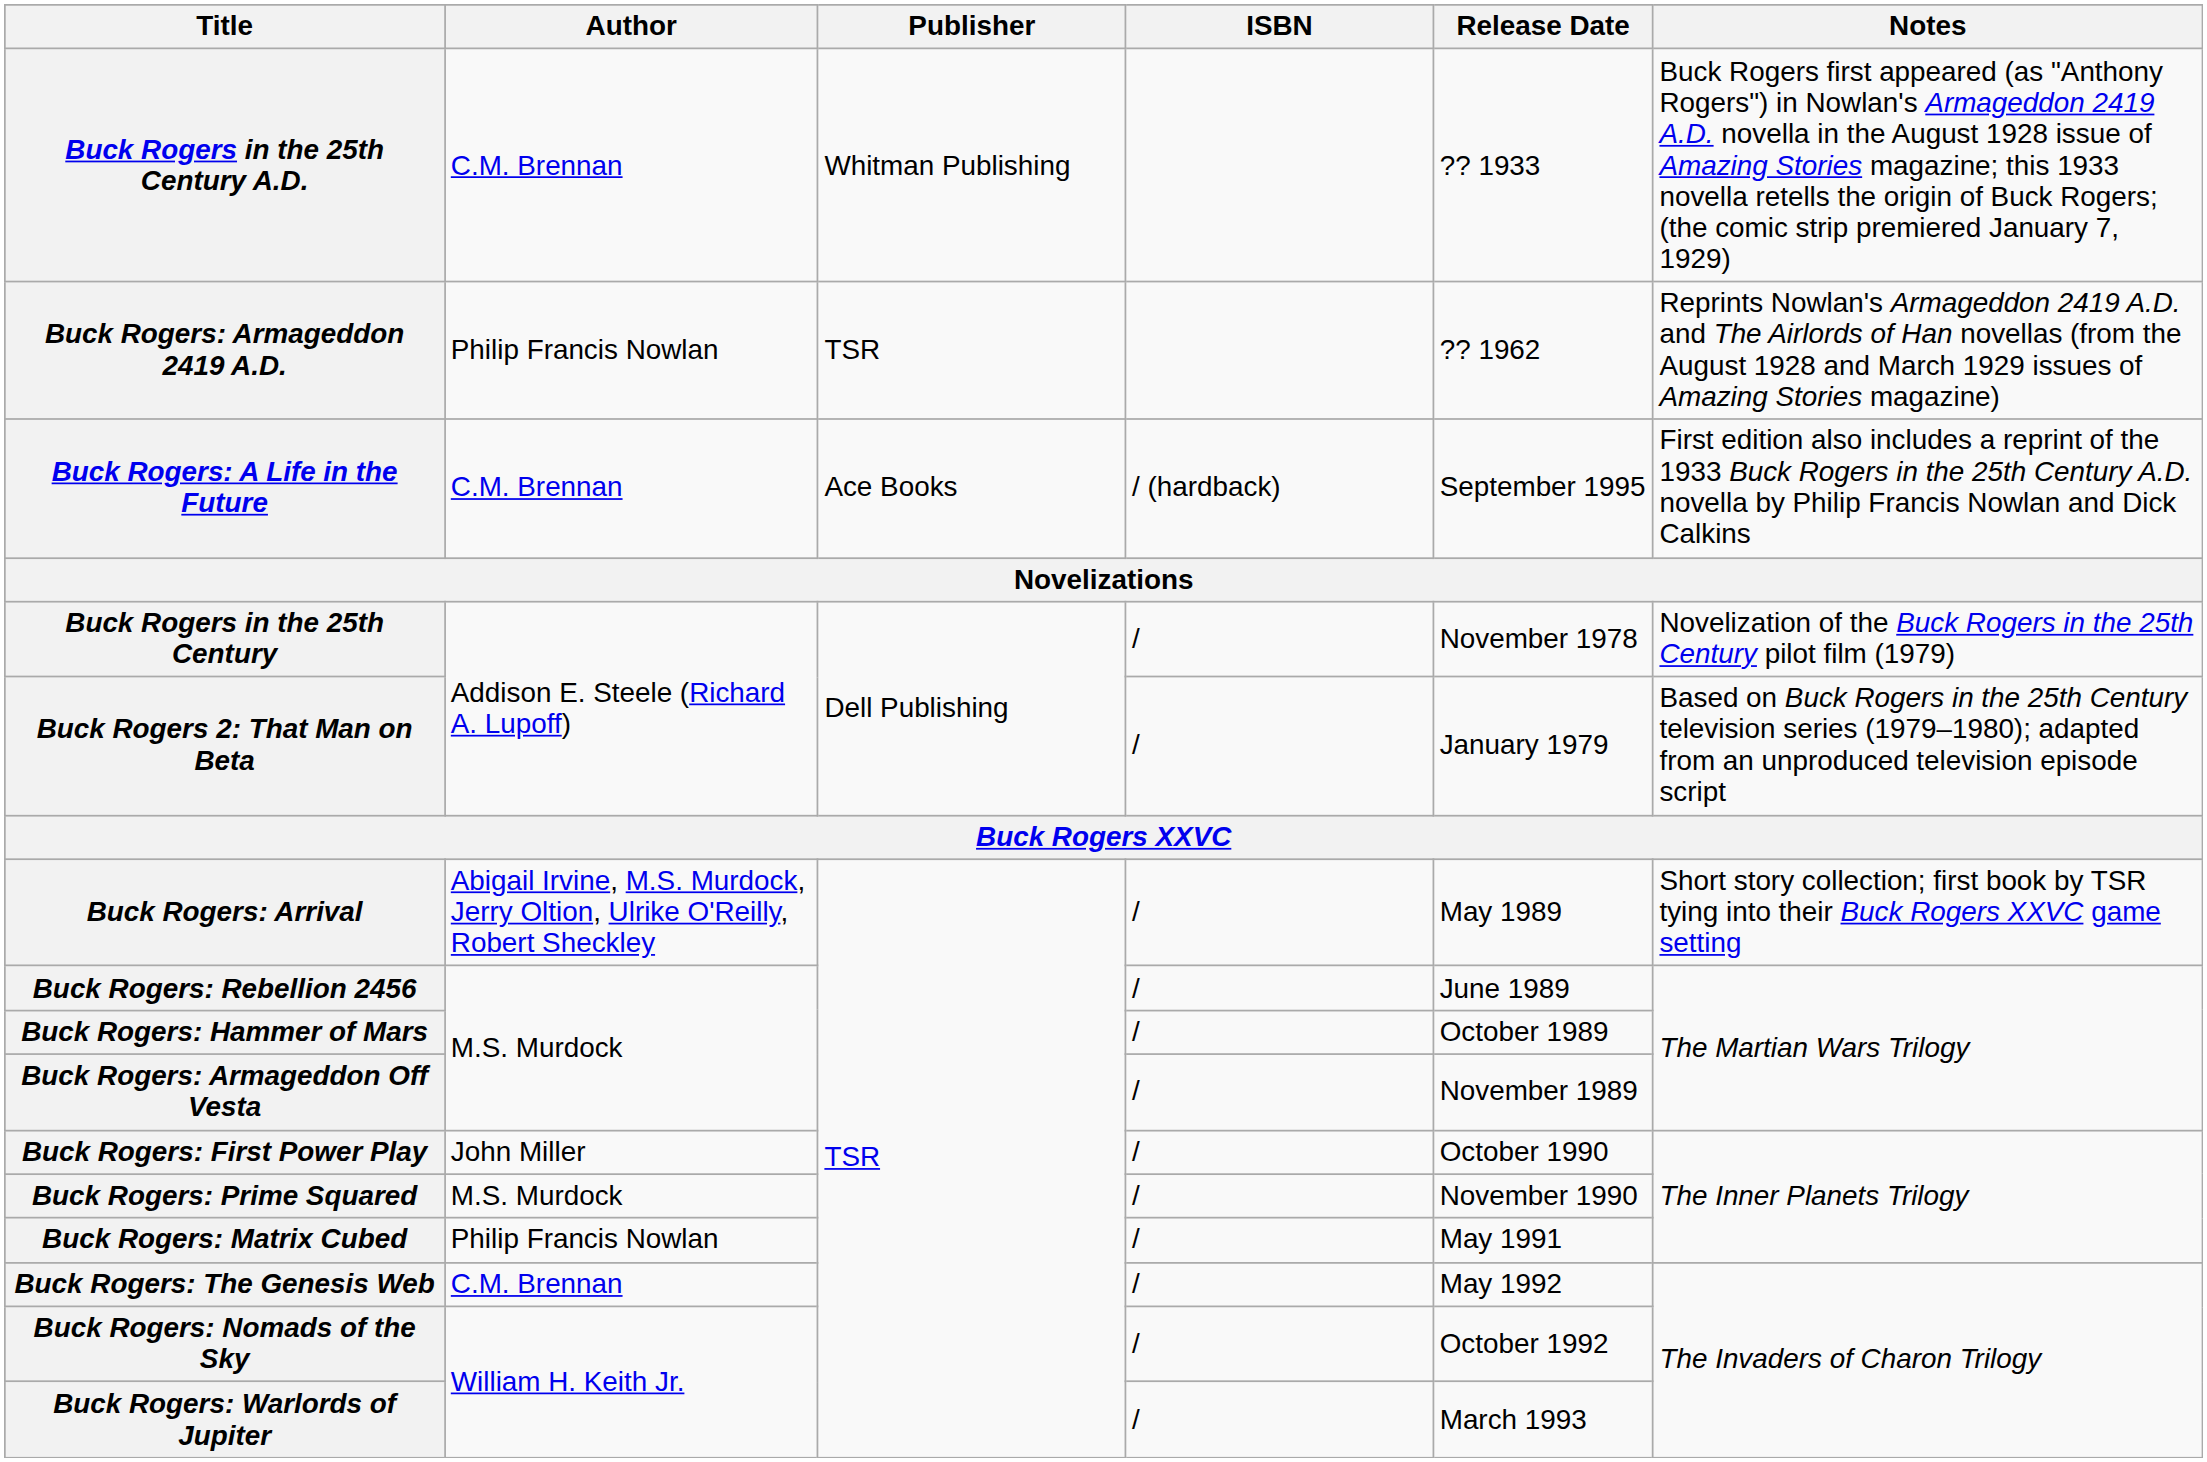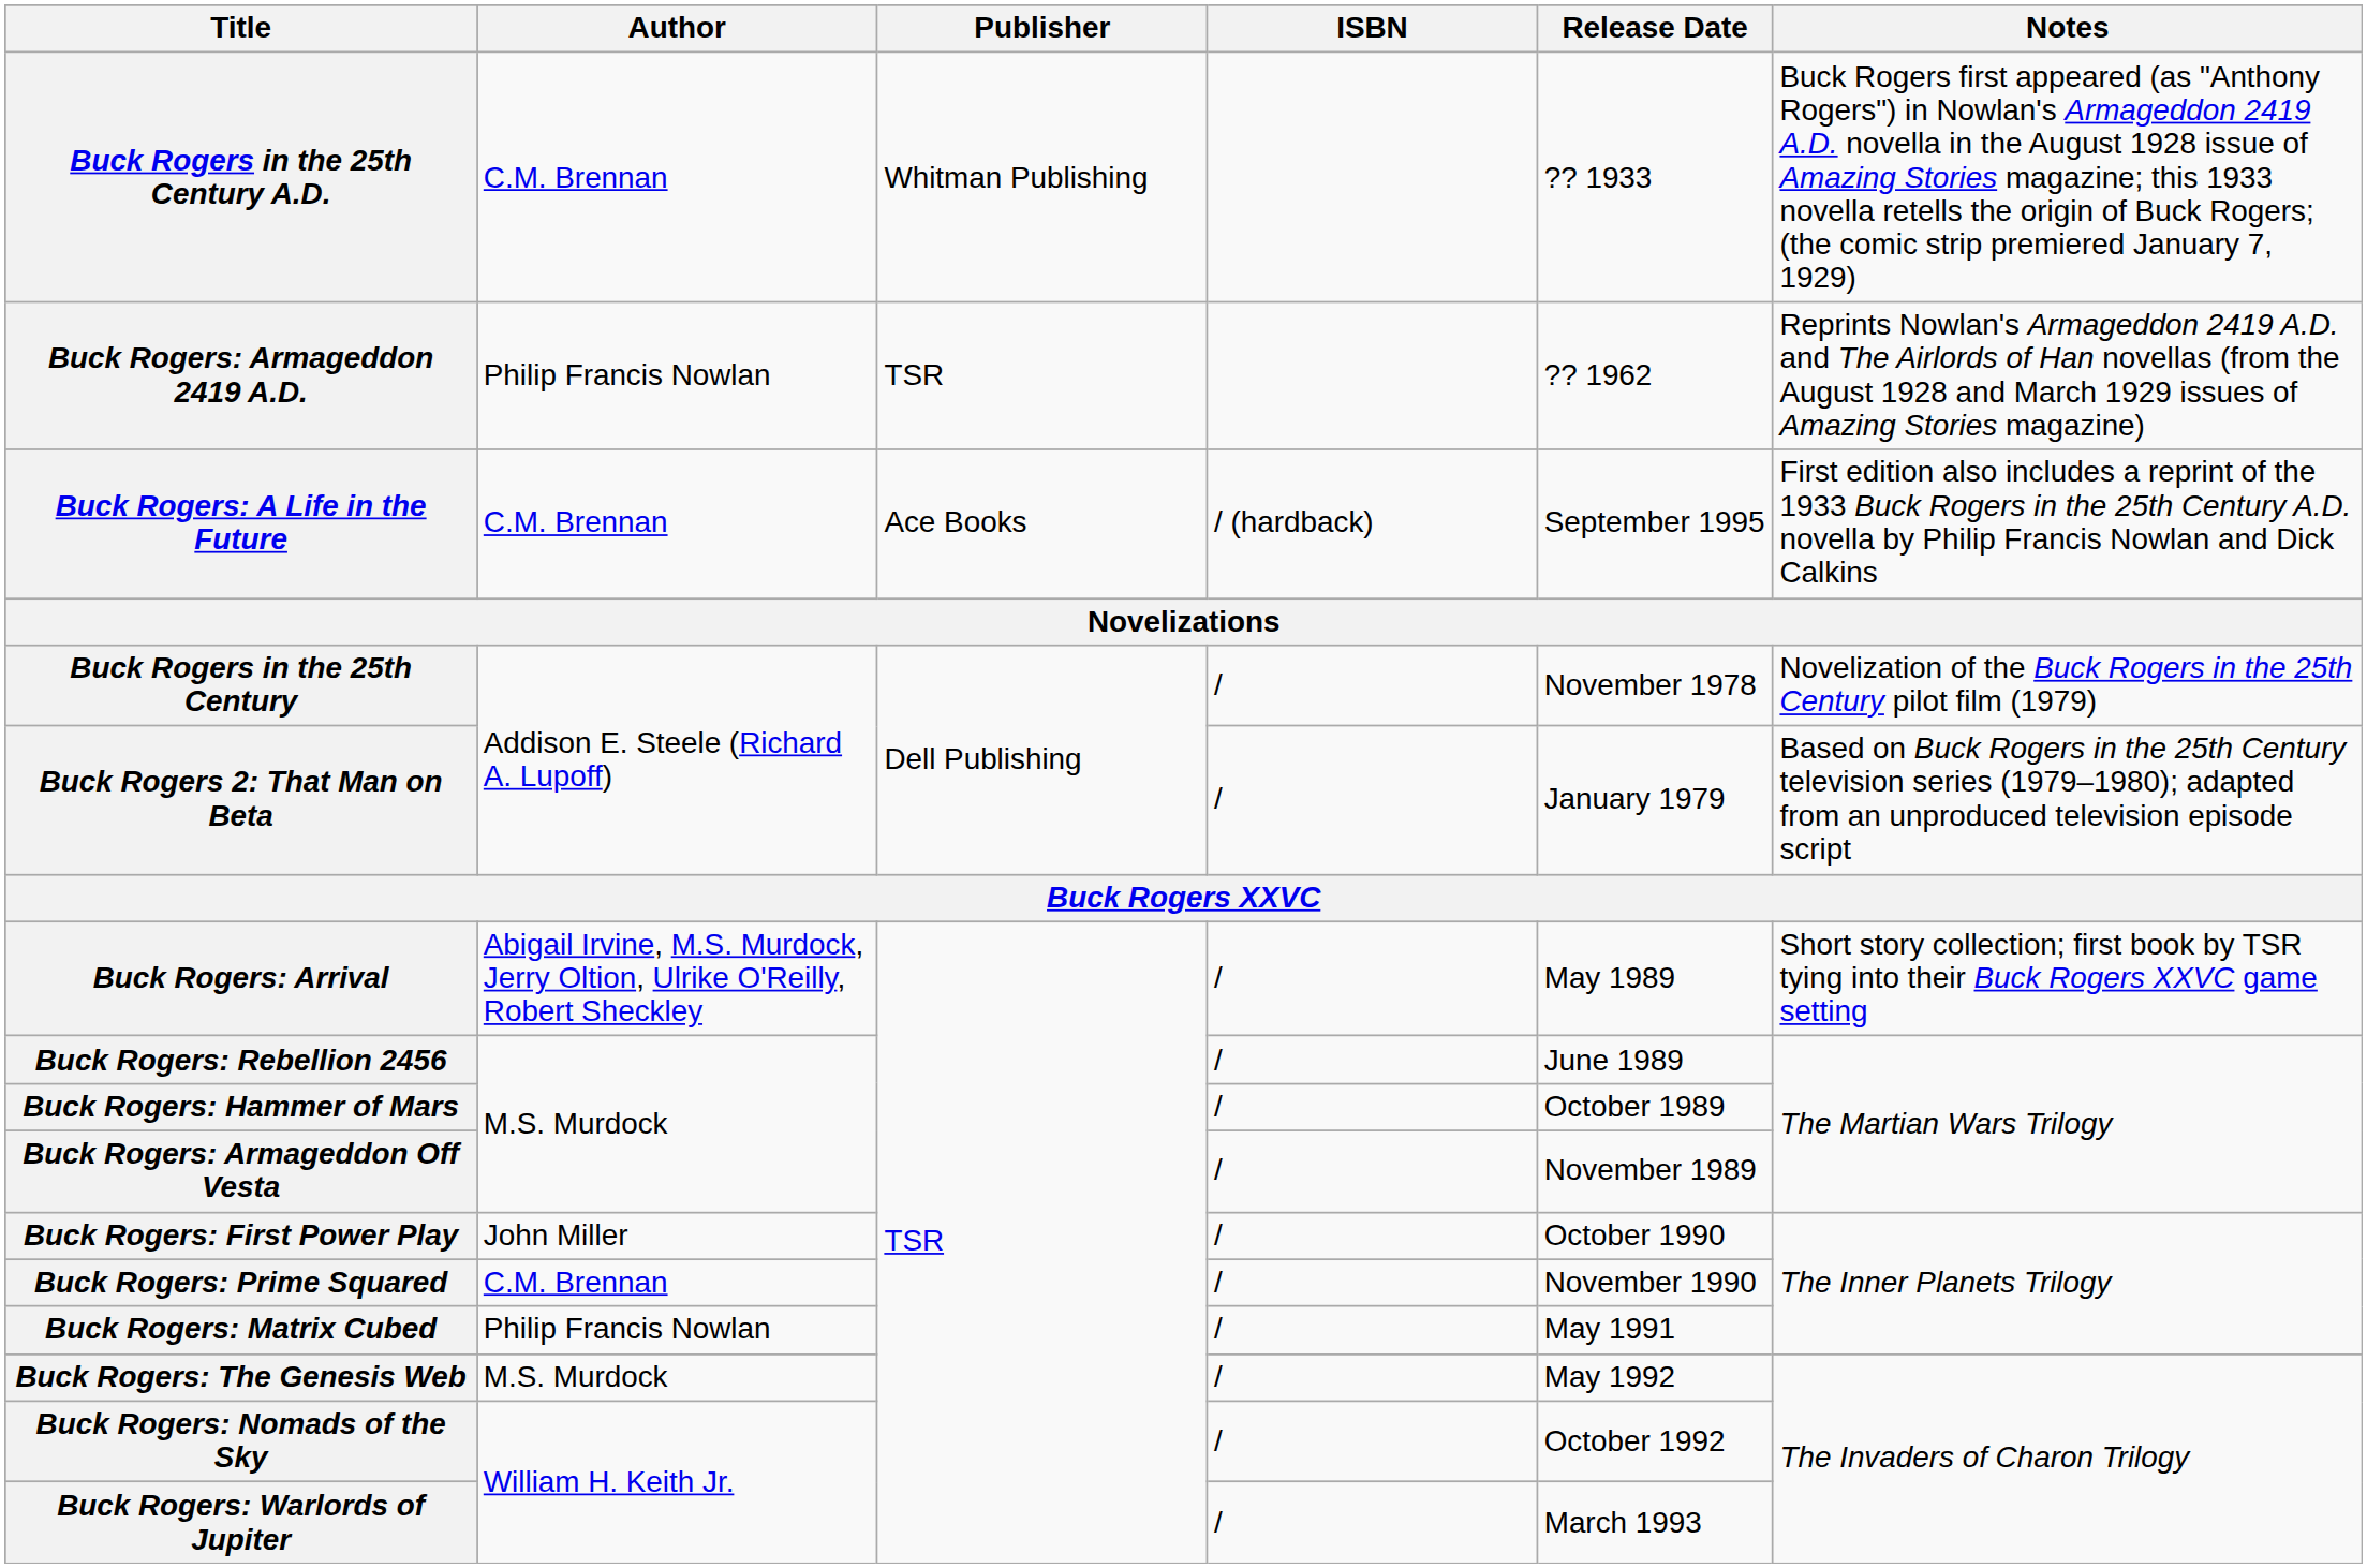Buck Rogers: Prime Squared | Author: M.S. Murdock -> C.M. Brennan
Buck Rogers: The Genesis Web | Author: C.M. Brennan -> M.S. Murdock
